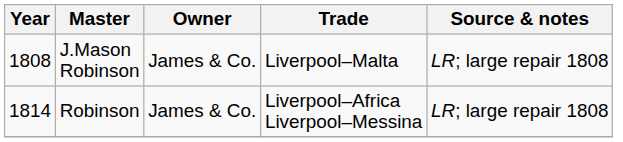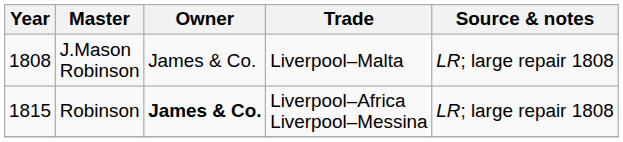Robinson | Year: 1814 -> 1815
Robinson | Owner: normal -> bold
